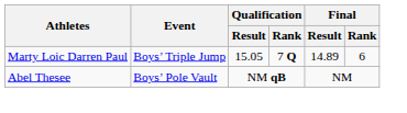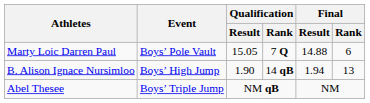Marty Loic Darren Paul | Event: Boys’ Triple Jump -> Boys’ Pole Vault
Marty Loic Darren Paul | Final / Result: 14.89 -> 14.88
+ row: B. Alison Ignace Nursimloo | Boys’ High Jump | 1.90 | 14 qB | 1.94 | 13
Abel Thesee | Event: Boys’ Pole Vault -> Boys’ Triple Jump
